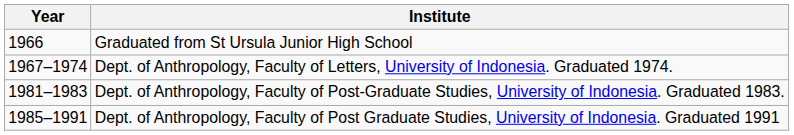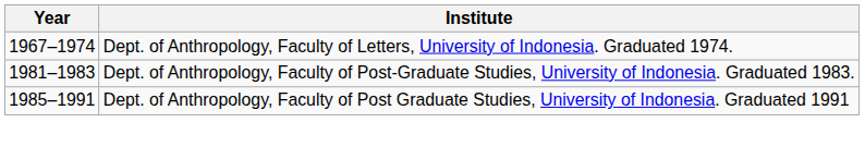- row: 1966 | Graduated from St Ursula Junior High School
